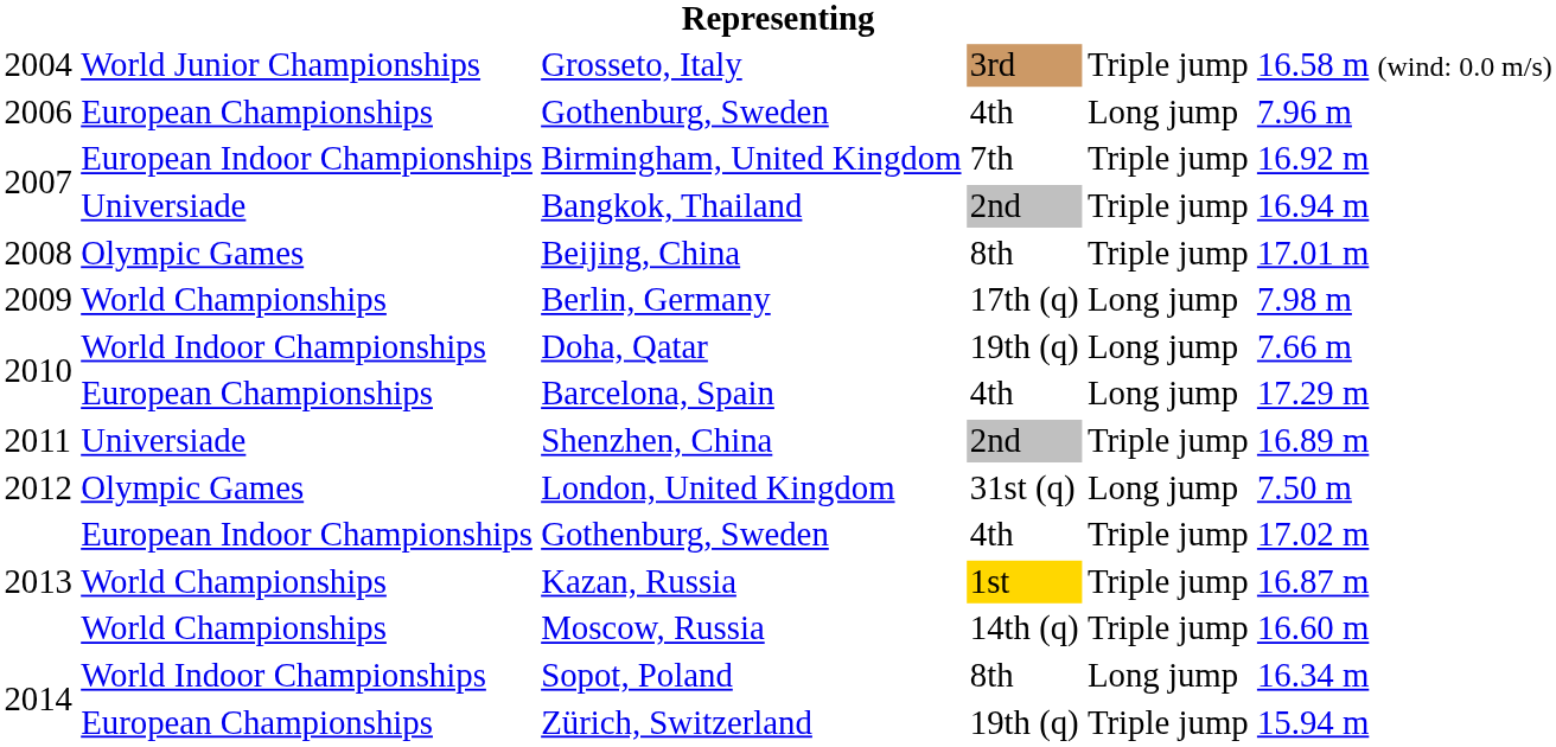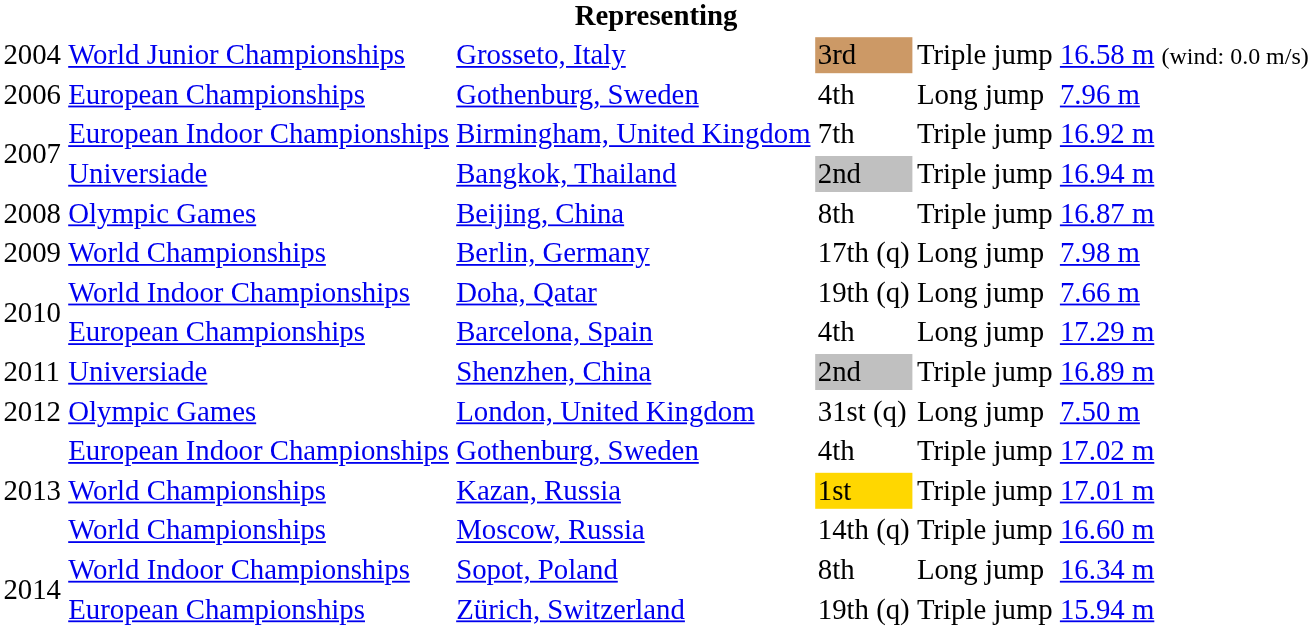Beijing, China | column 6: 17.01 m -> 16.87 m
Kazan, Russia | column 6: 16.87 m -> 17.01 m
